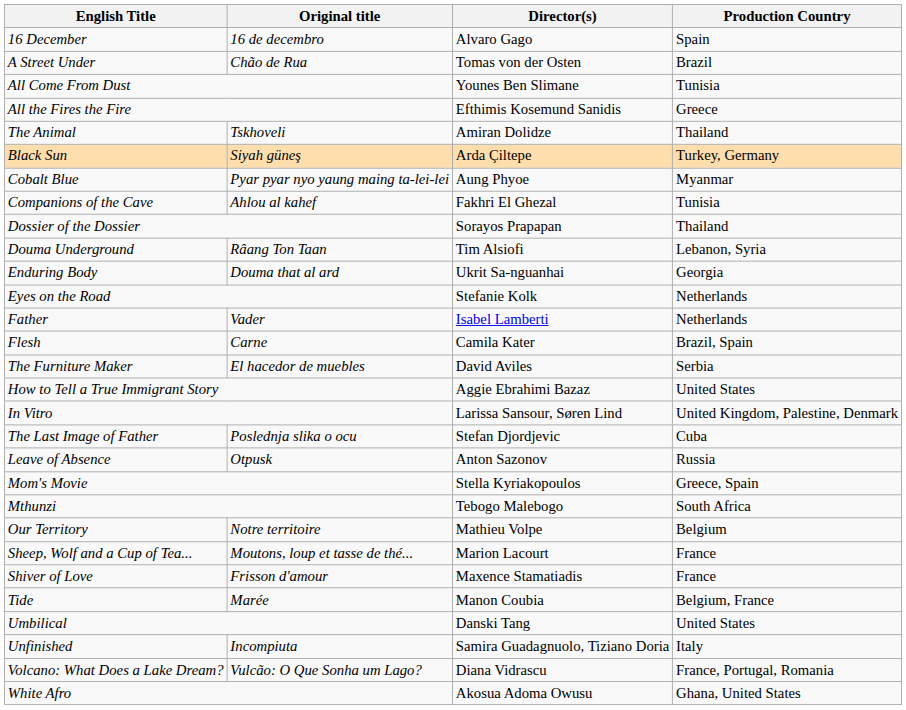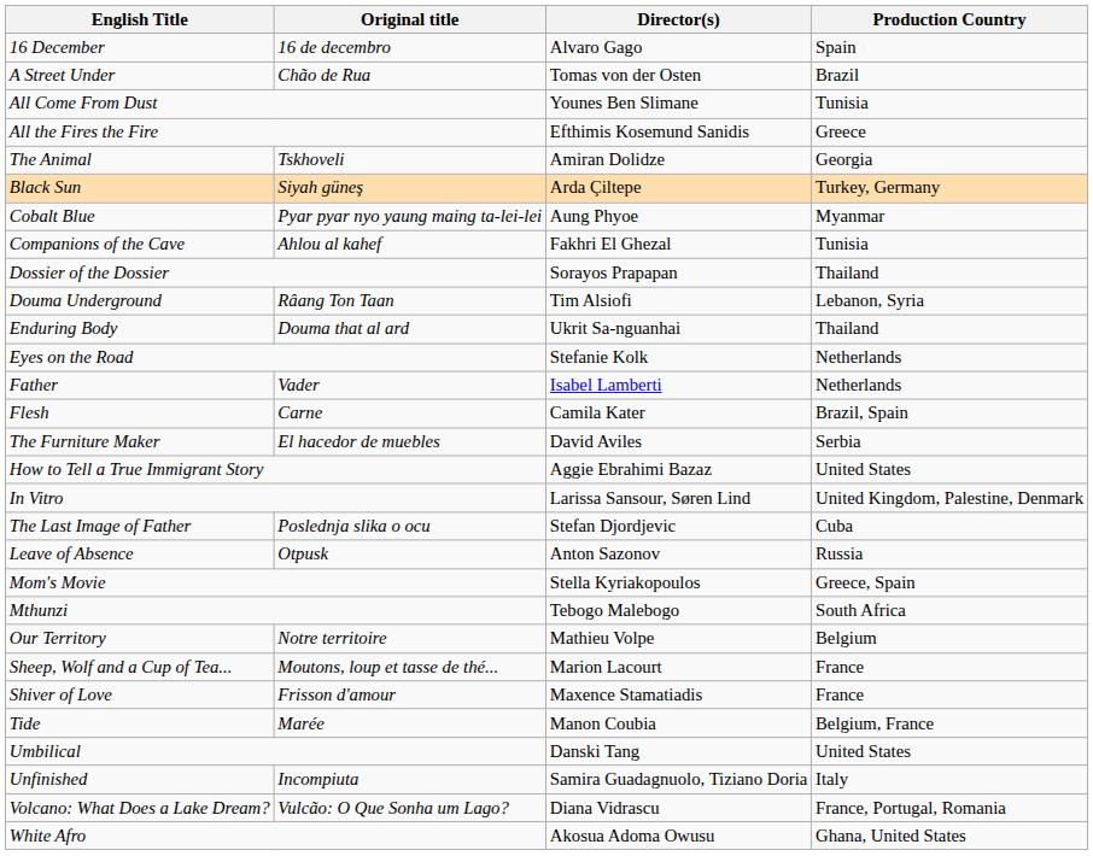The Animal | Production Country: Thailand -> Georgia
Enduring Body | Production Country: Georgia -> Thailand
